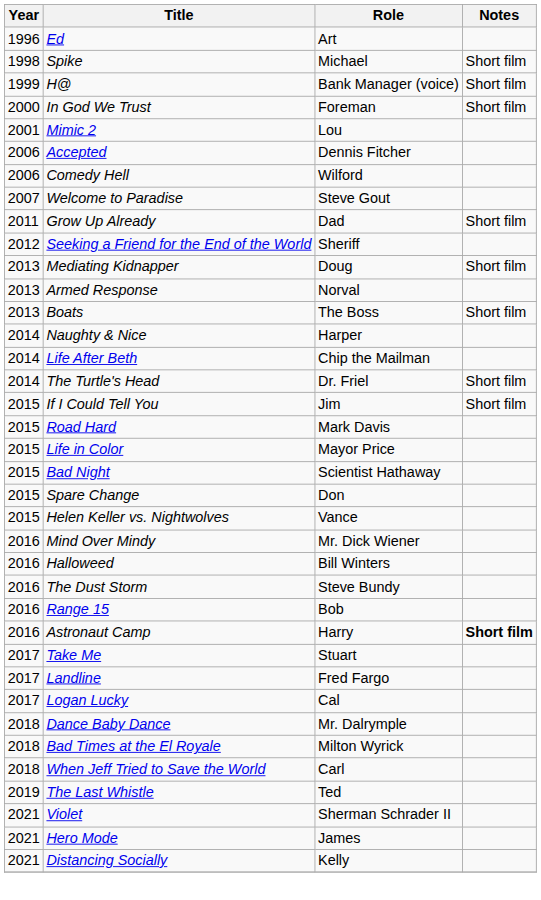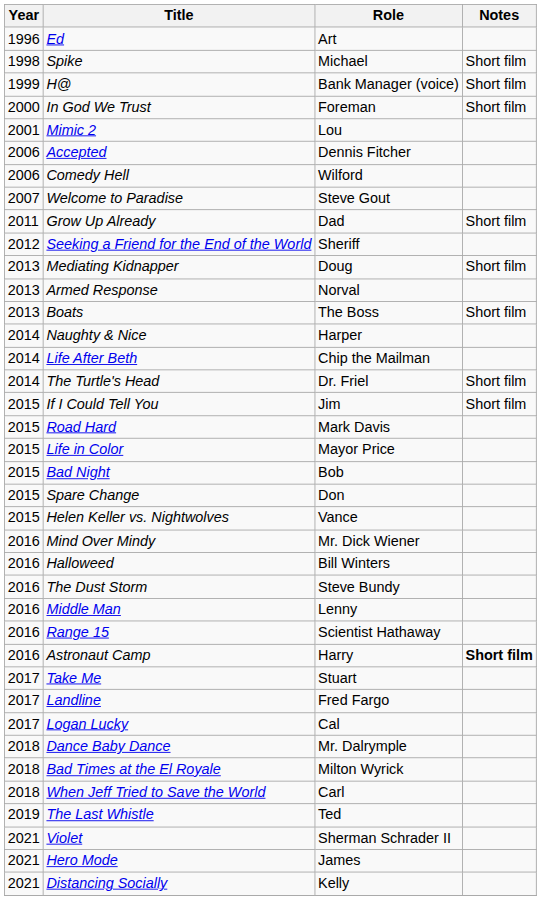Bad Night | Role: Scientist Hathaway -> Bob
+ row: 2016 | Middle Man | Lenny
Range 15 | Role: Bob -> Scientist Hathaway
